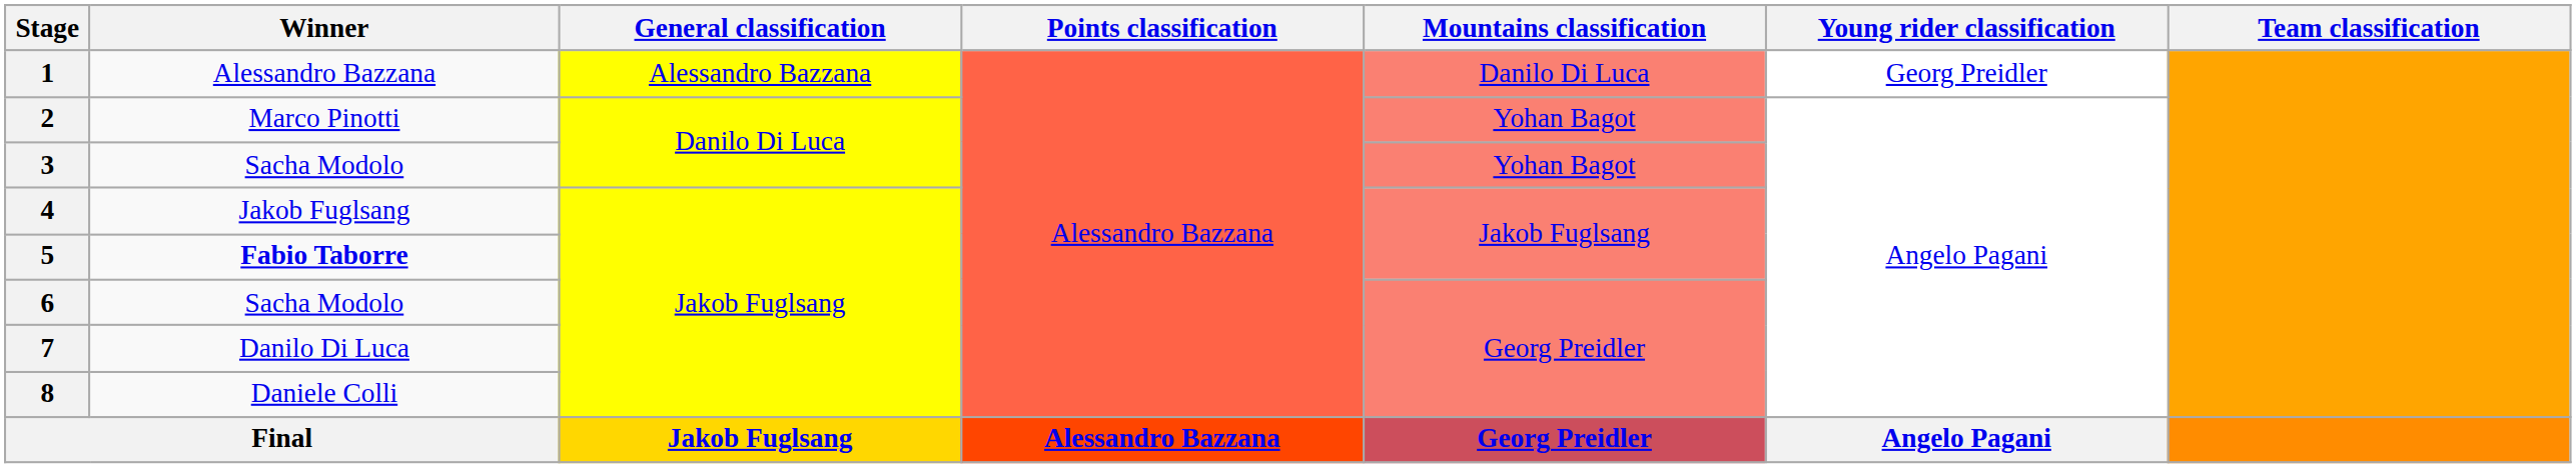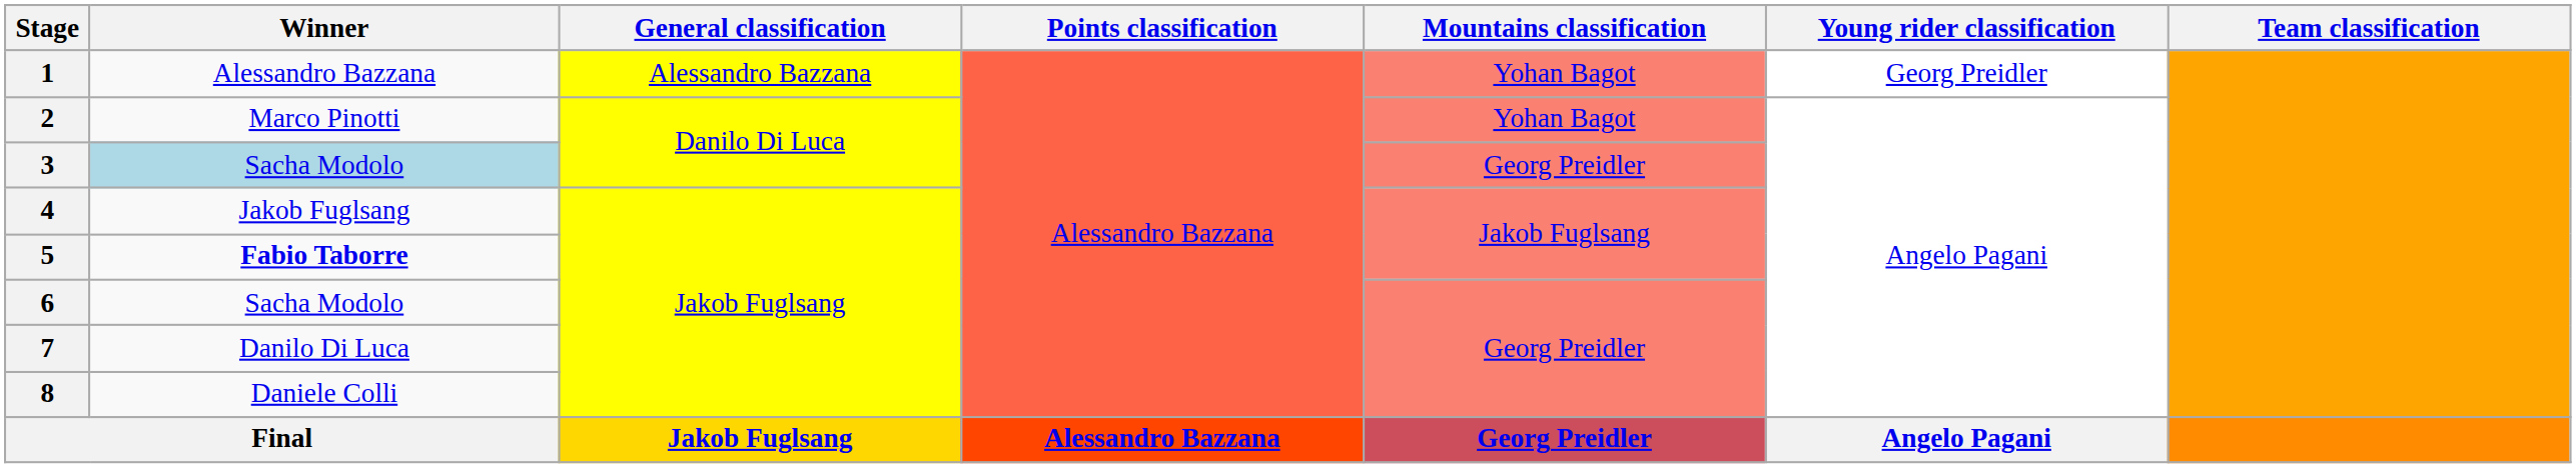1 | Mountains classification: Danilo Di Luca -> Yohan Bagot
3 | Winner: no background -> lightblue background
3 | Mountains classification: Yohan Bagot -> Georg Preidler
